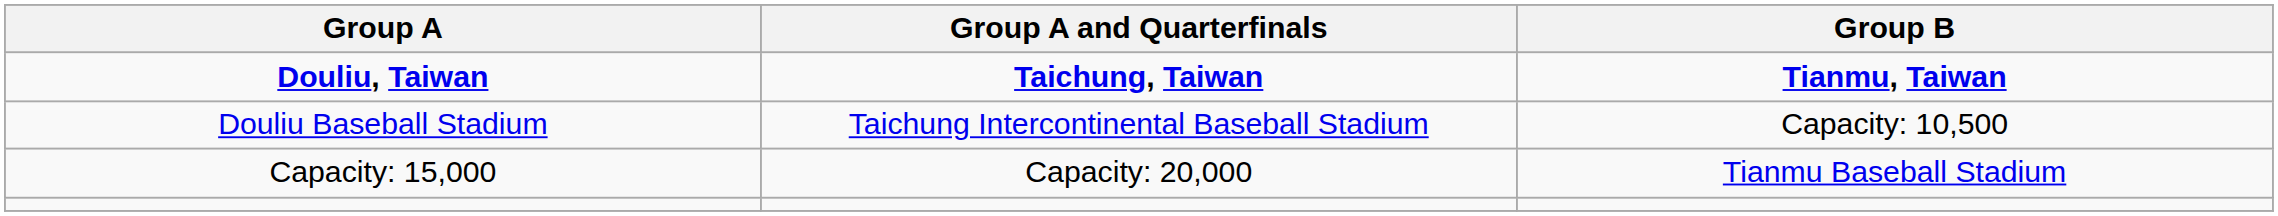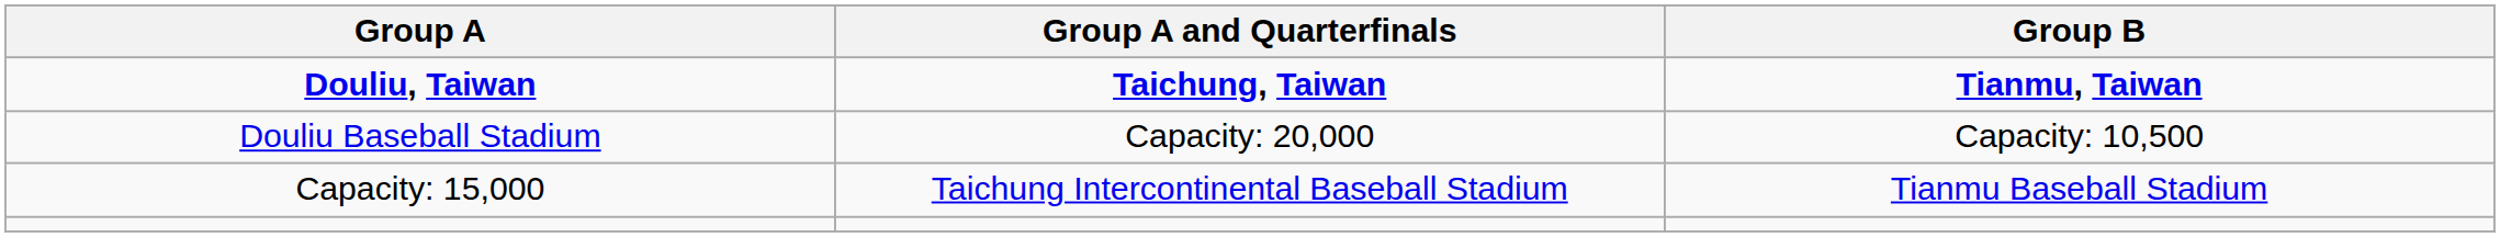Douliu Baseball Stadium | Group A and Quarterfinals: Taichung Intercontinental Baseball Stadium -> Capacity: 20,000
Capacity: 15,000 | Group A and Quarterfinals: Capacity: 20,000 -> Taichung Intercontinental Baseball Stadium
